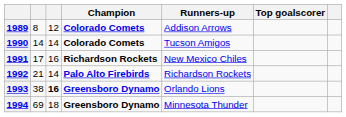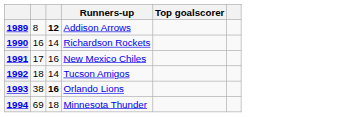- column: Champion | Colorado Comets | Colorado Comets | Richardson Rockets | Palo Alto Firebirds | Greensboro Dynamo | Greensboro Dynamo
1989 | column 3: normal -> bold
1990 | column 2: 14 -> 16
1990 | Runners-up: Tucson Amigos -> Richardson Rockets
1992 | column 2: 21 -> 18
1992 | Runners-up: Richardson Rockets -> Tucson Amigos
